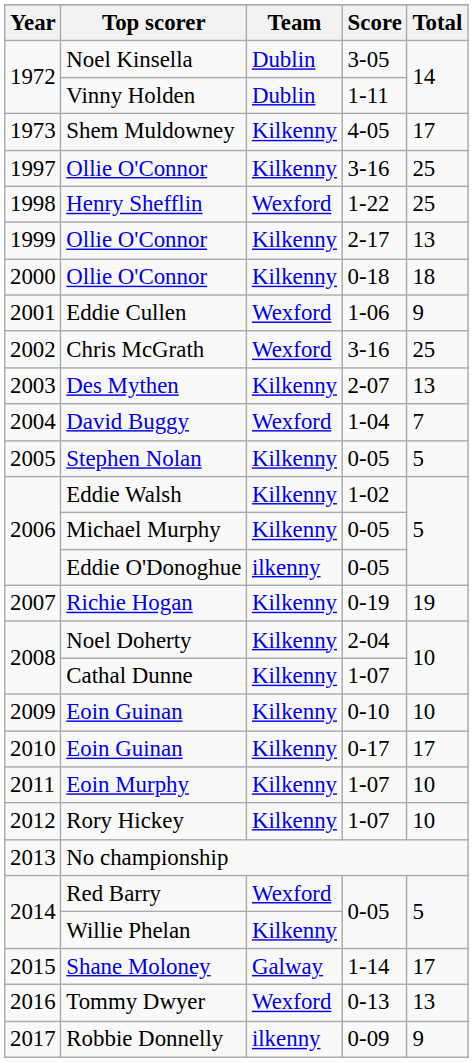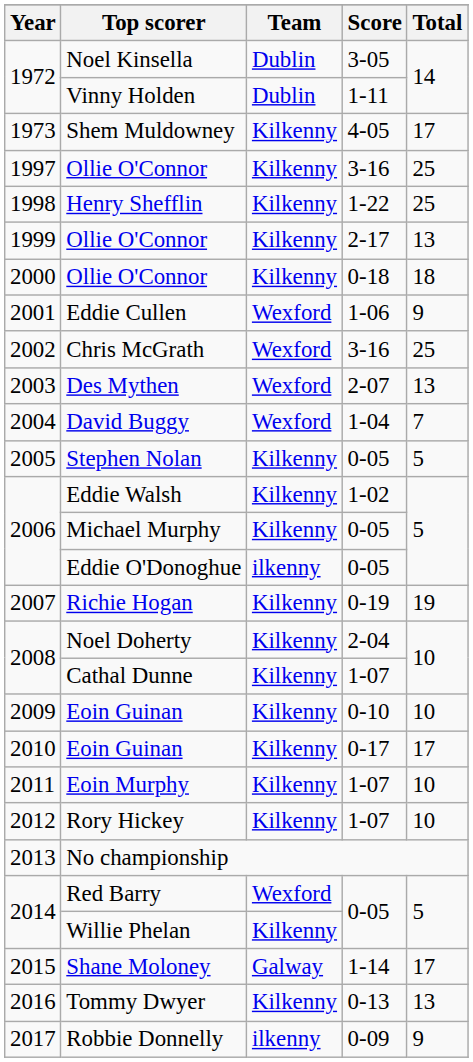Henry Shefflin | Team: Wexford -> Kilkenny
Des Mythen | Team: Kilkenny -> Wexford
Tommy Dwyer | Team: Wexford -> Kilkenny
